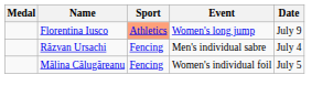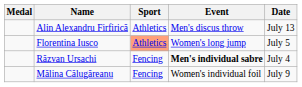+ row: Alin Alexandru Firfirică | Athletics | Men's discus throw | July 13
Florentina Iusco | Date: July 9 -> July 5
Răzvan Ursachi | Event: normal -> bold
Mălina Călugăreanu | Date: July 5 -> July 9
